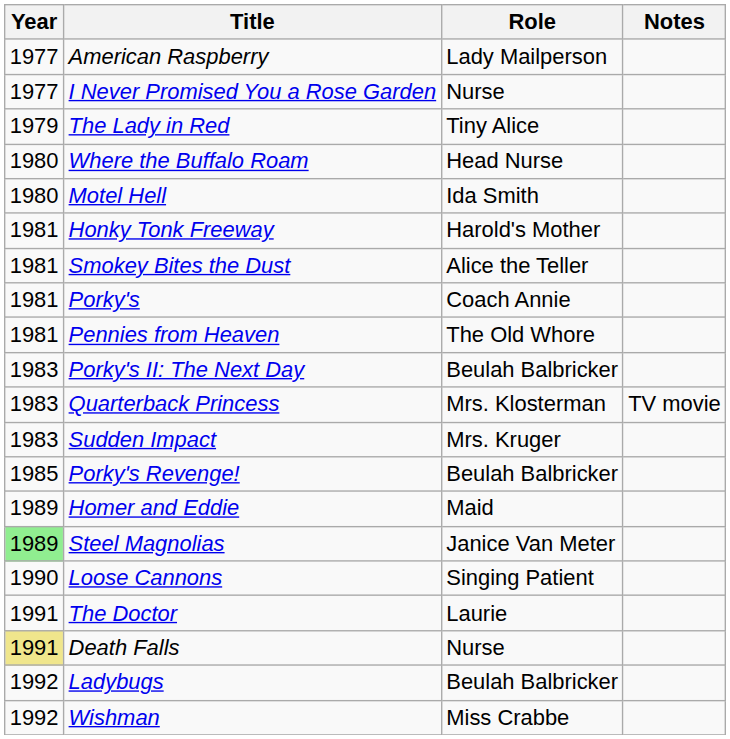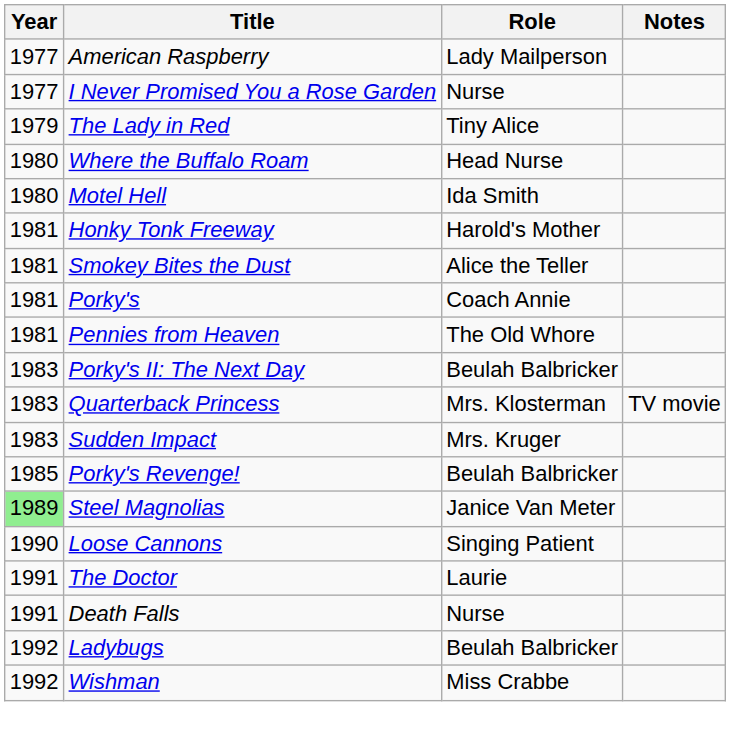- row: 1989 | Homer and Eddie | Maid
Death Falls | Year: khaki background -> no background
